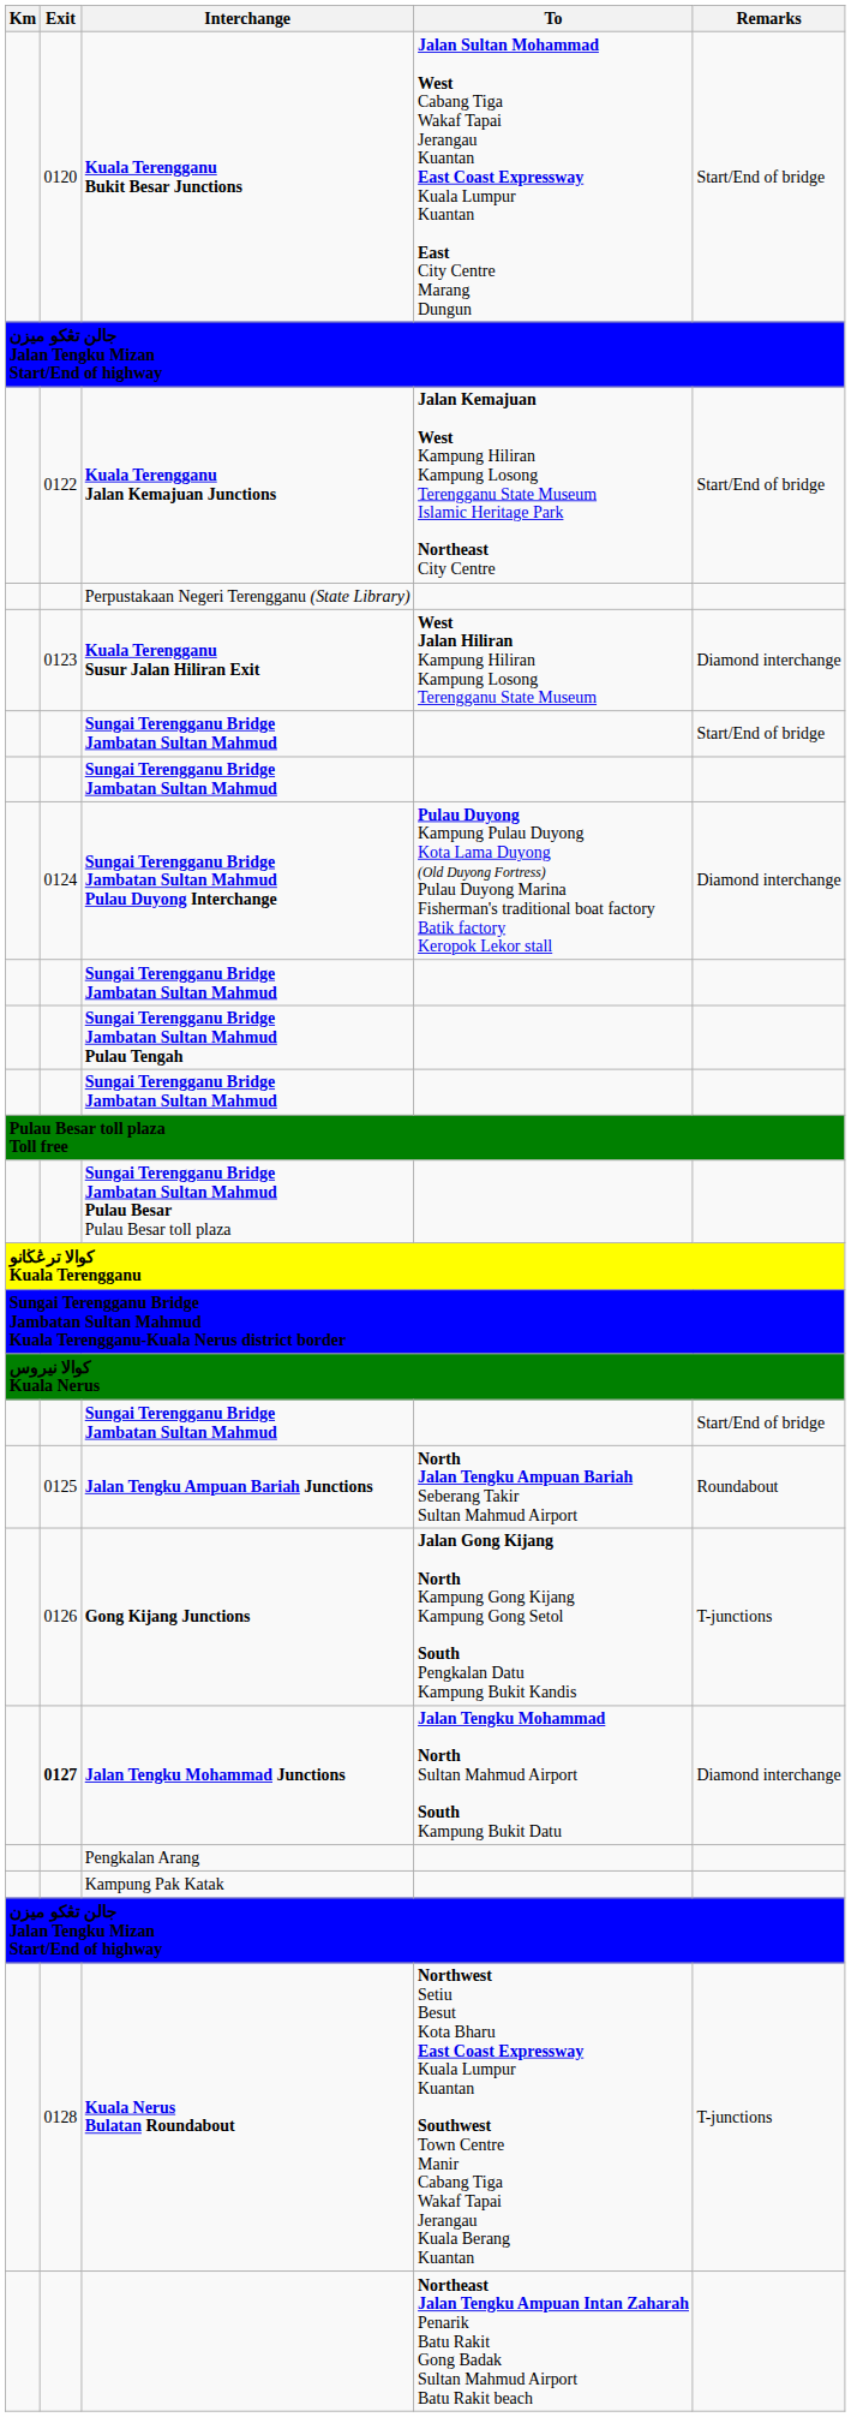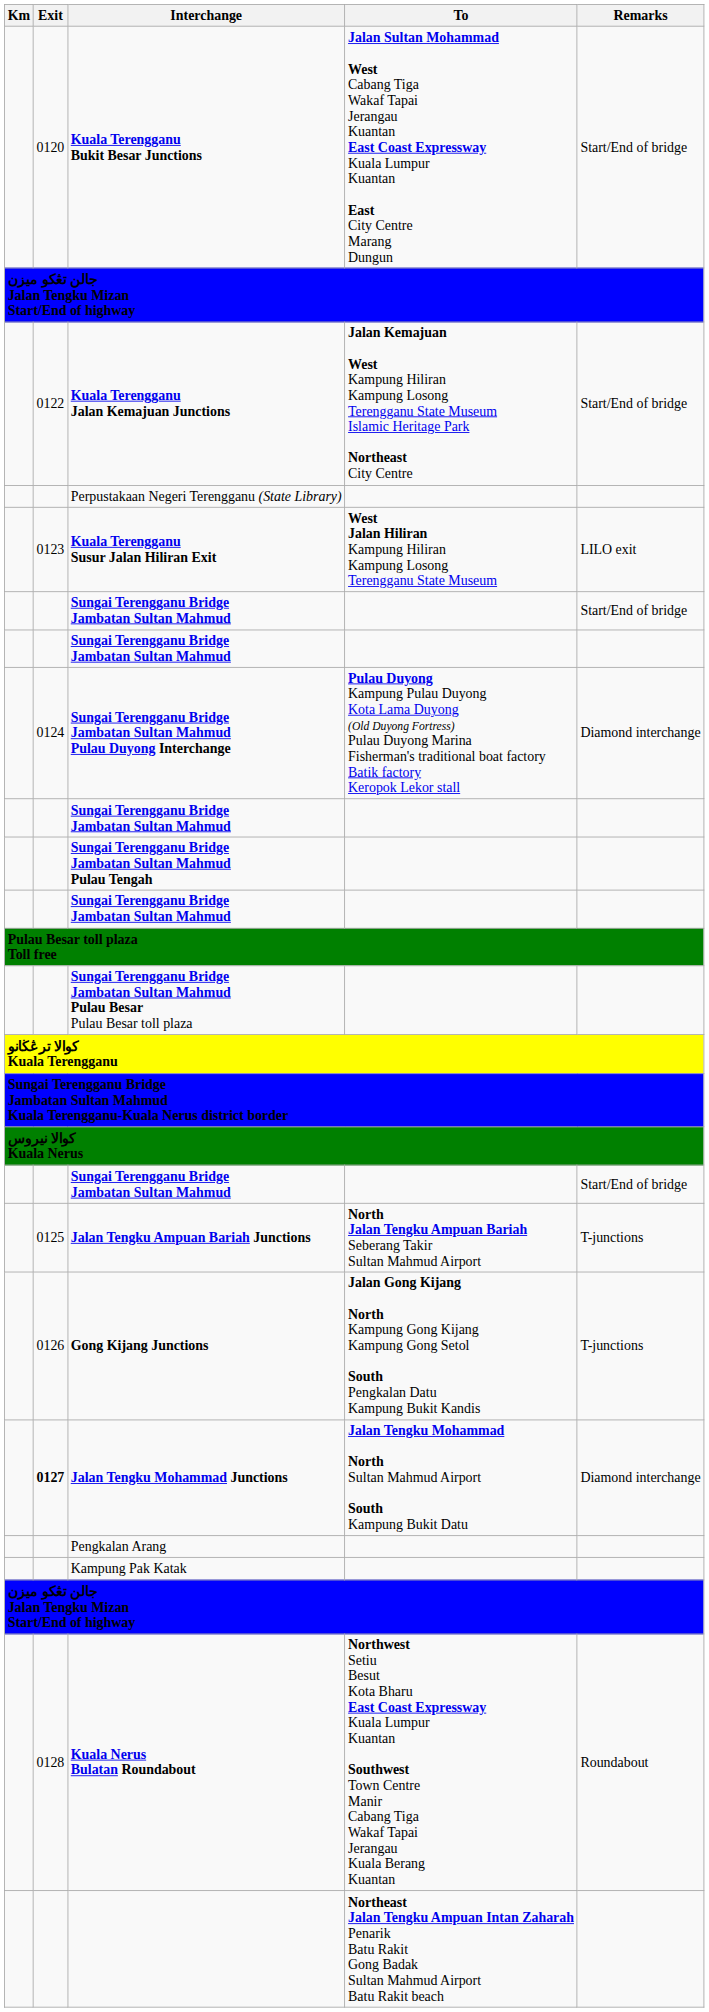Kuala Terengganu Susur Jalan Hiliran Exit | Remarks: Diamond interchange -> LILO exit
Jalan Tengku Ampuan Bariah Junctions | Remarks: Roundabout -> T-junctions
Kuala Nerus Bulatan Roundabout | Remarks: T-junctions -> Roundabout
